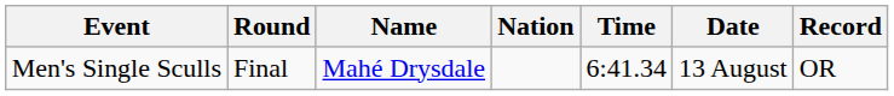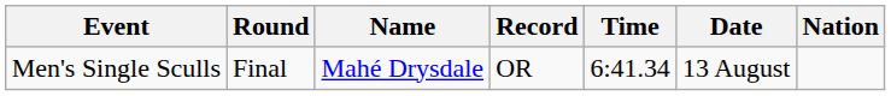columns swapped: Nation <-> Record
